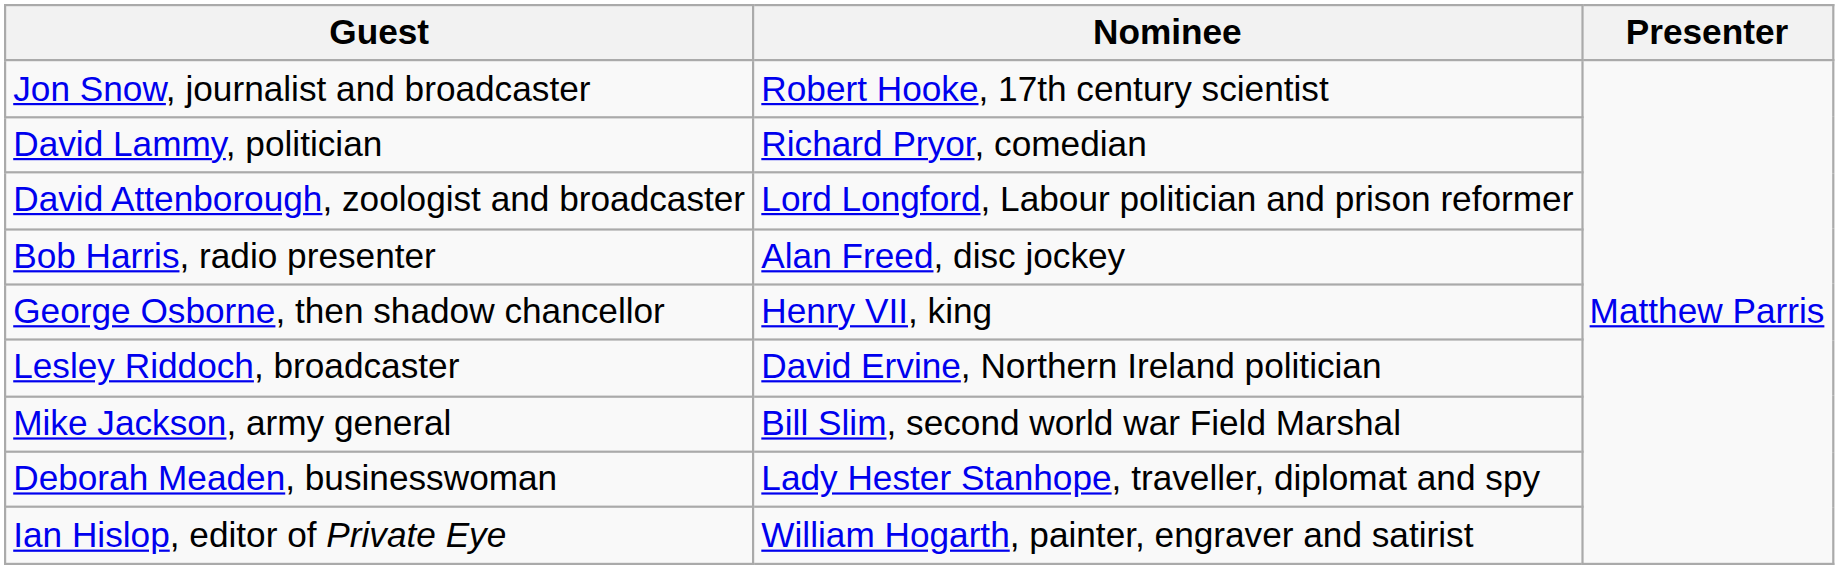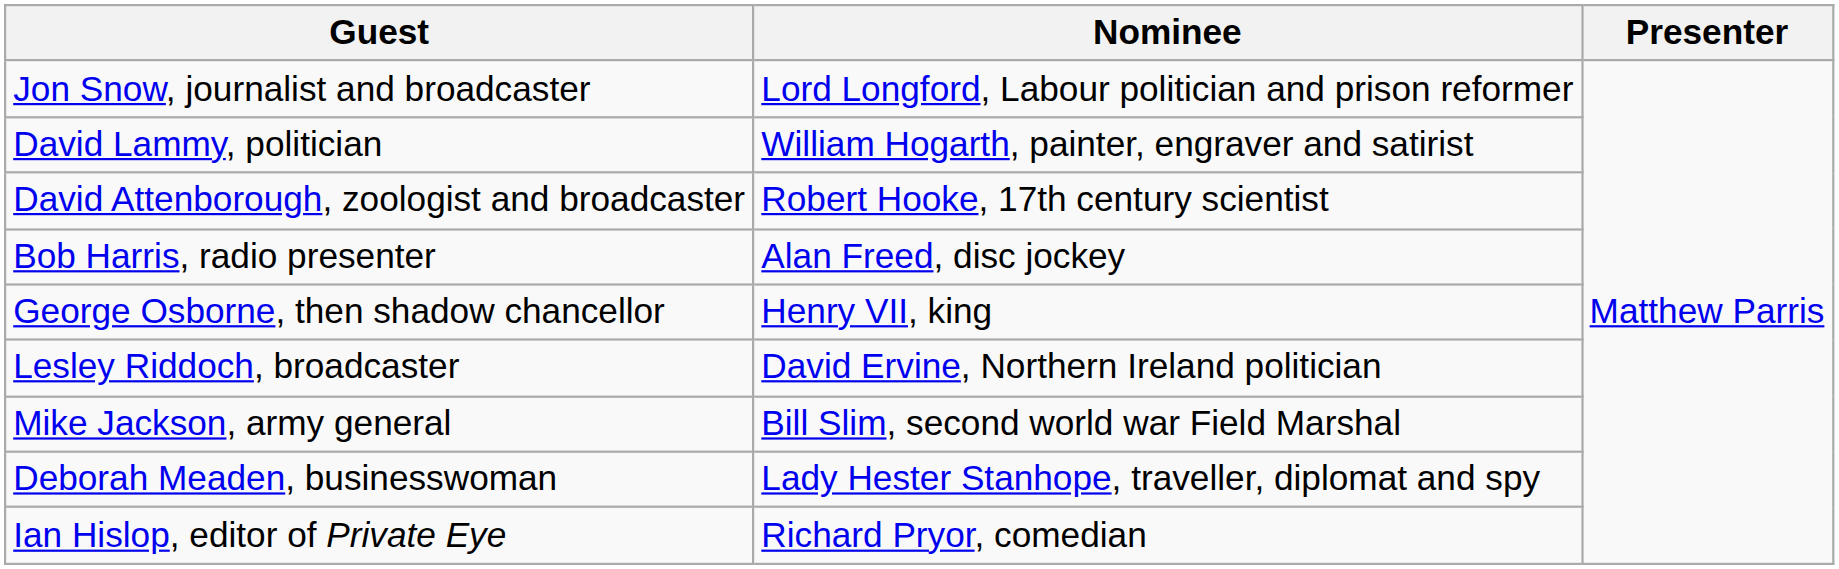Jon Snow, journalist and broadcaster | Nominee: Robert Hooke, 17th century scientist -> Lord Longford, Labour politician and prison reformer
David Lammy, politician | Nominee: Richard Pryor, comedian -> William Hogarth, painter, engraver and satirist
David Attenborough, zoologist and broadcaster | Nominee: Lord Longford, Labour politician and prison reformer -> Robert Hooke, 17th century scientist
Ian Hislop, editor of Private Eye | Nominee: William Hogarth, painter, engraver and satirist -> Richard Pryor, comedian
